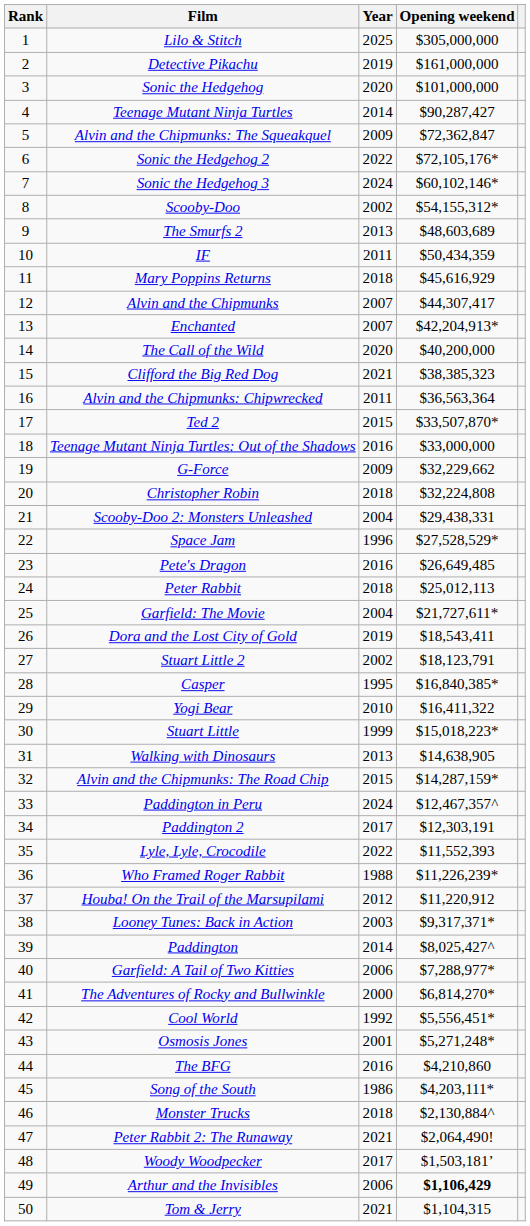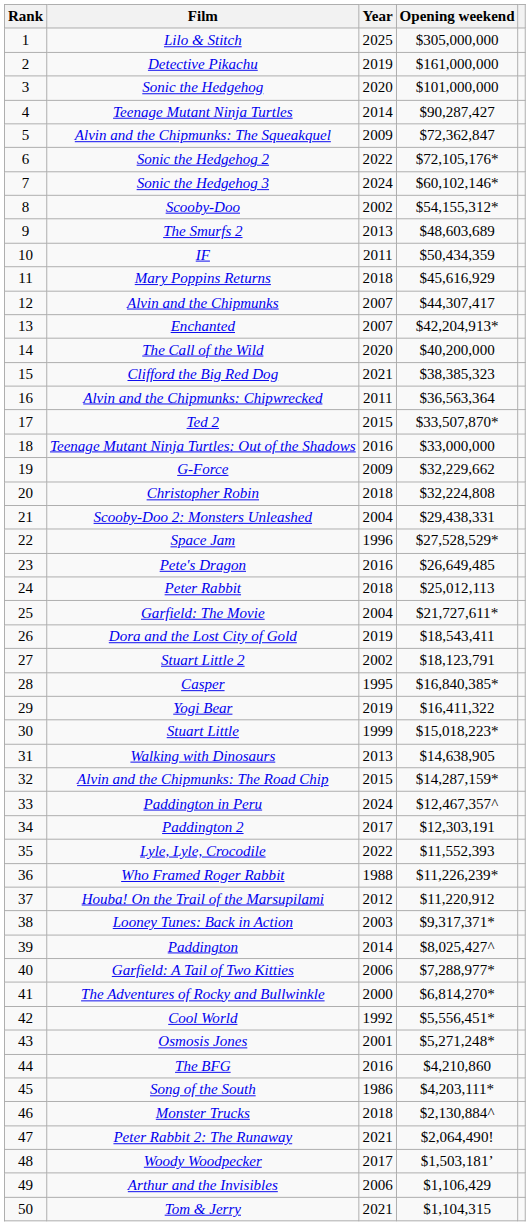Yogi Bear | Year: 2010 -> 2019
Arthur and the Invisibles | Opening weekend: bold -> normal
